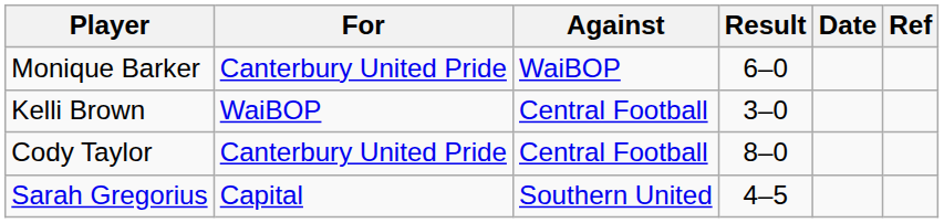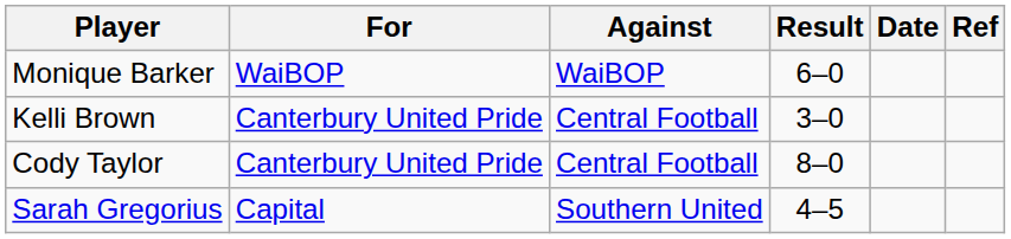Monique Barker | For: Canterbury United Pride -> WaiBOP
Kelli Brown | For: WaiBOP -> Canterbury United Pride
